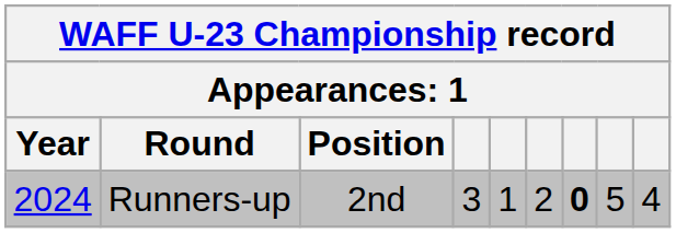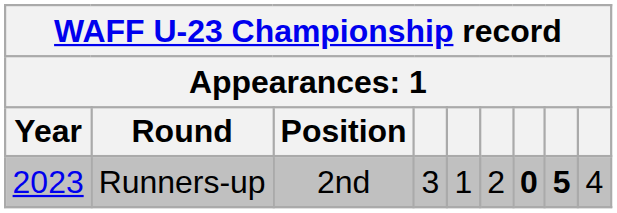Runners-up | Year: 2024 -> 2023
Runners-up | column 8: normal -> bold
